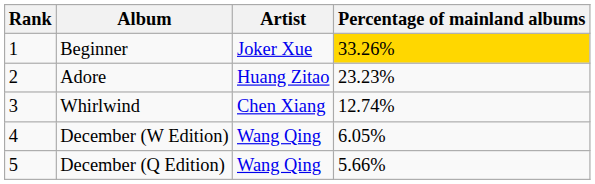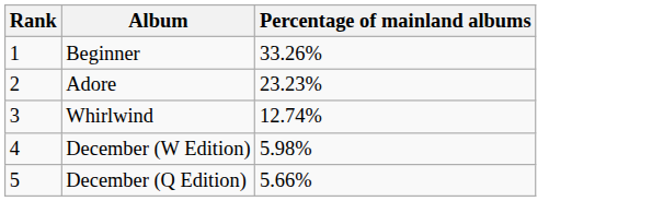- column: Artist | Joker Xue | Huang Zitao | Chen Xiang | Wang Qing | Wang Qing
Beginner | Percentage of mainland albums: gold background -> no background
December (W Edition) | Percentage of mainland albums: 6.05% -> 5.98%
